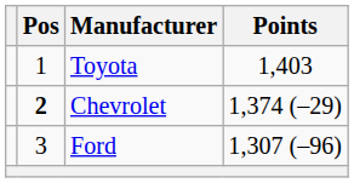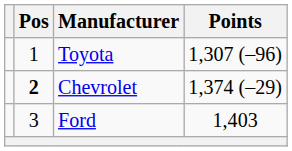Toyota | Points: 1,403 -> 1,307 (–96)
Ford | Points: 1,307 (–96) -> 1,403
